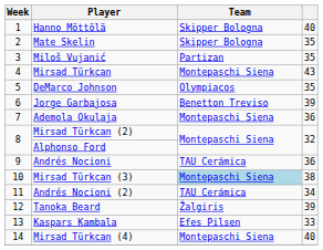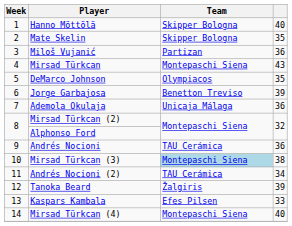Miloš Vujanić | column 4: 35 -> 36
Ademola Okulaja | Team: Montepaschi Siena -> Unicaja Málaga
